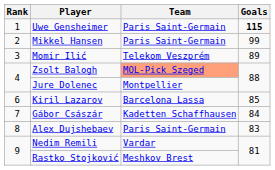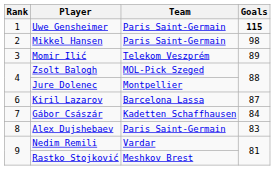Mikkel Hansen | Goals: 99 -> 98
Zsolt Balogh | Team: lightsalmon background -> no background
Kiril Lazarov | Goals: 85 -> 87
